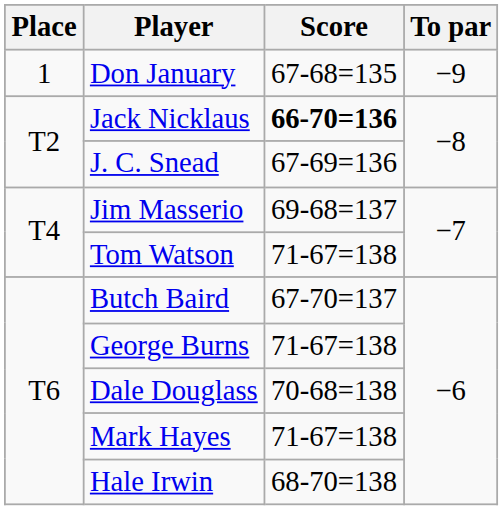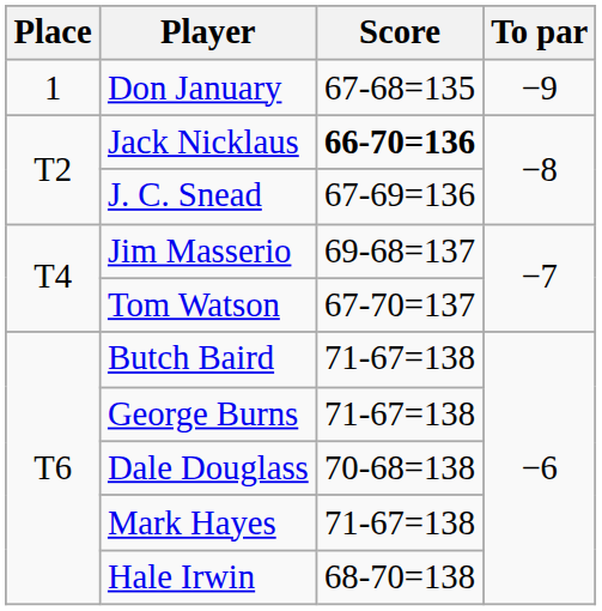Tom Watson | Score: 71-67=138 -> 67-70=137
Butch Baird | Score: 67-70=137 -> 71-67=138
